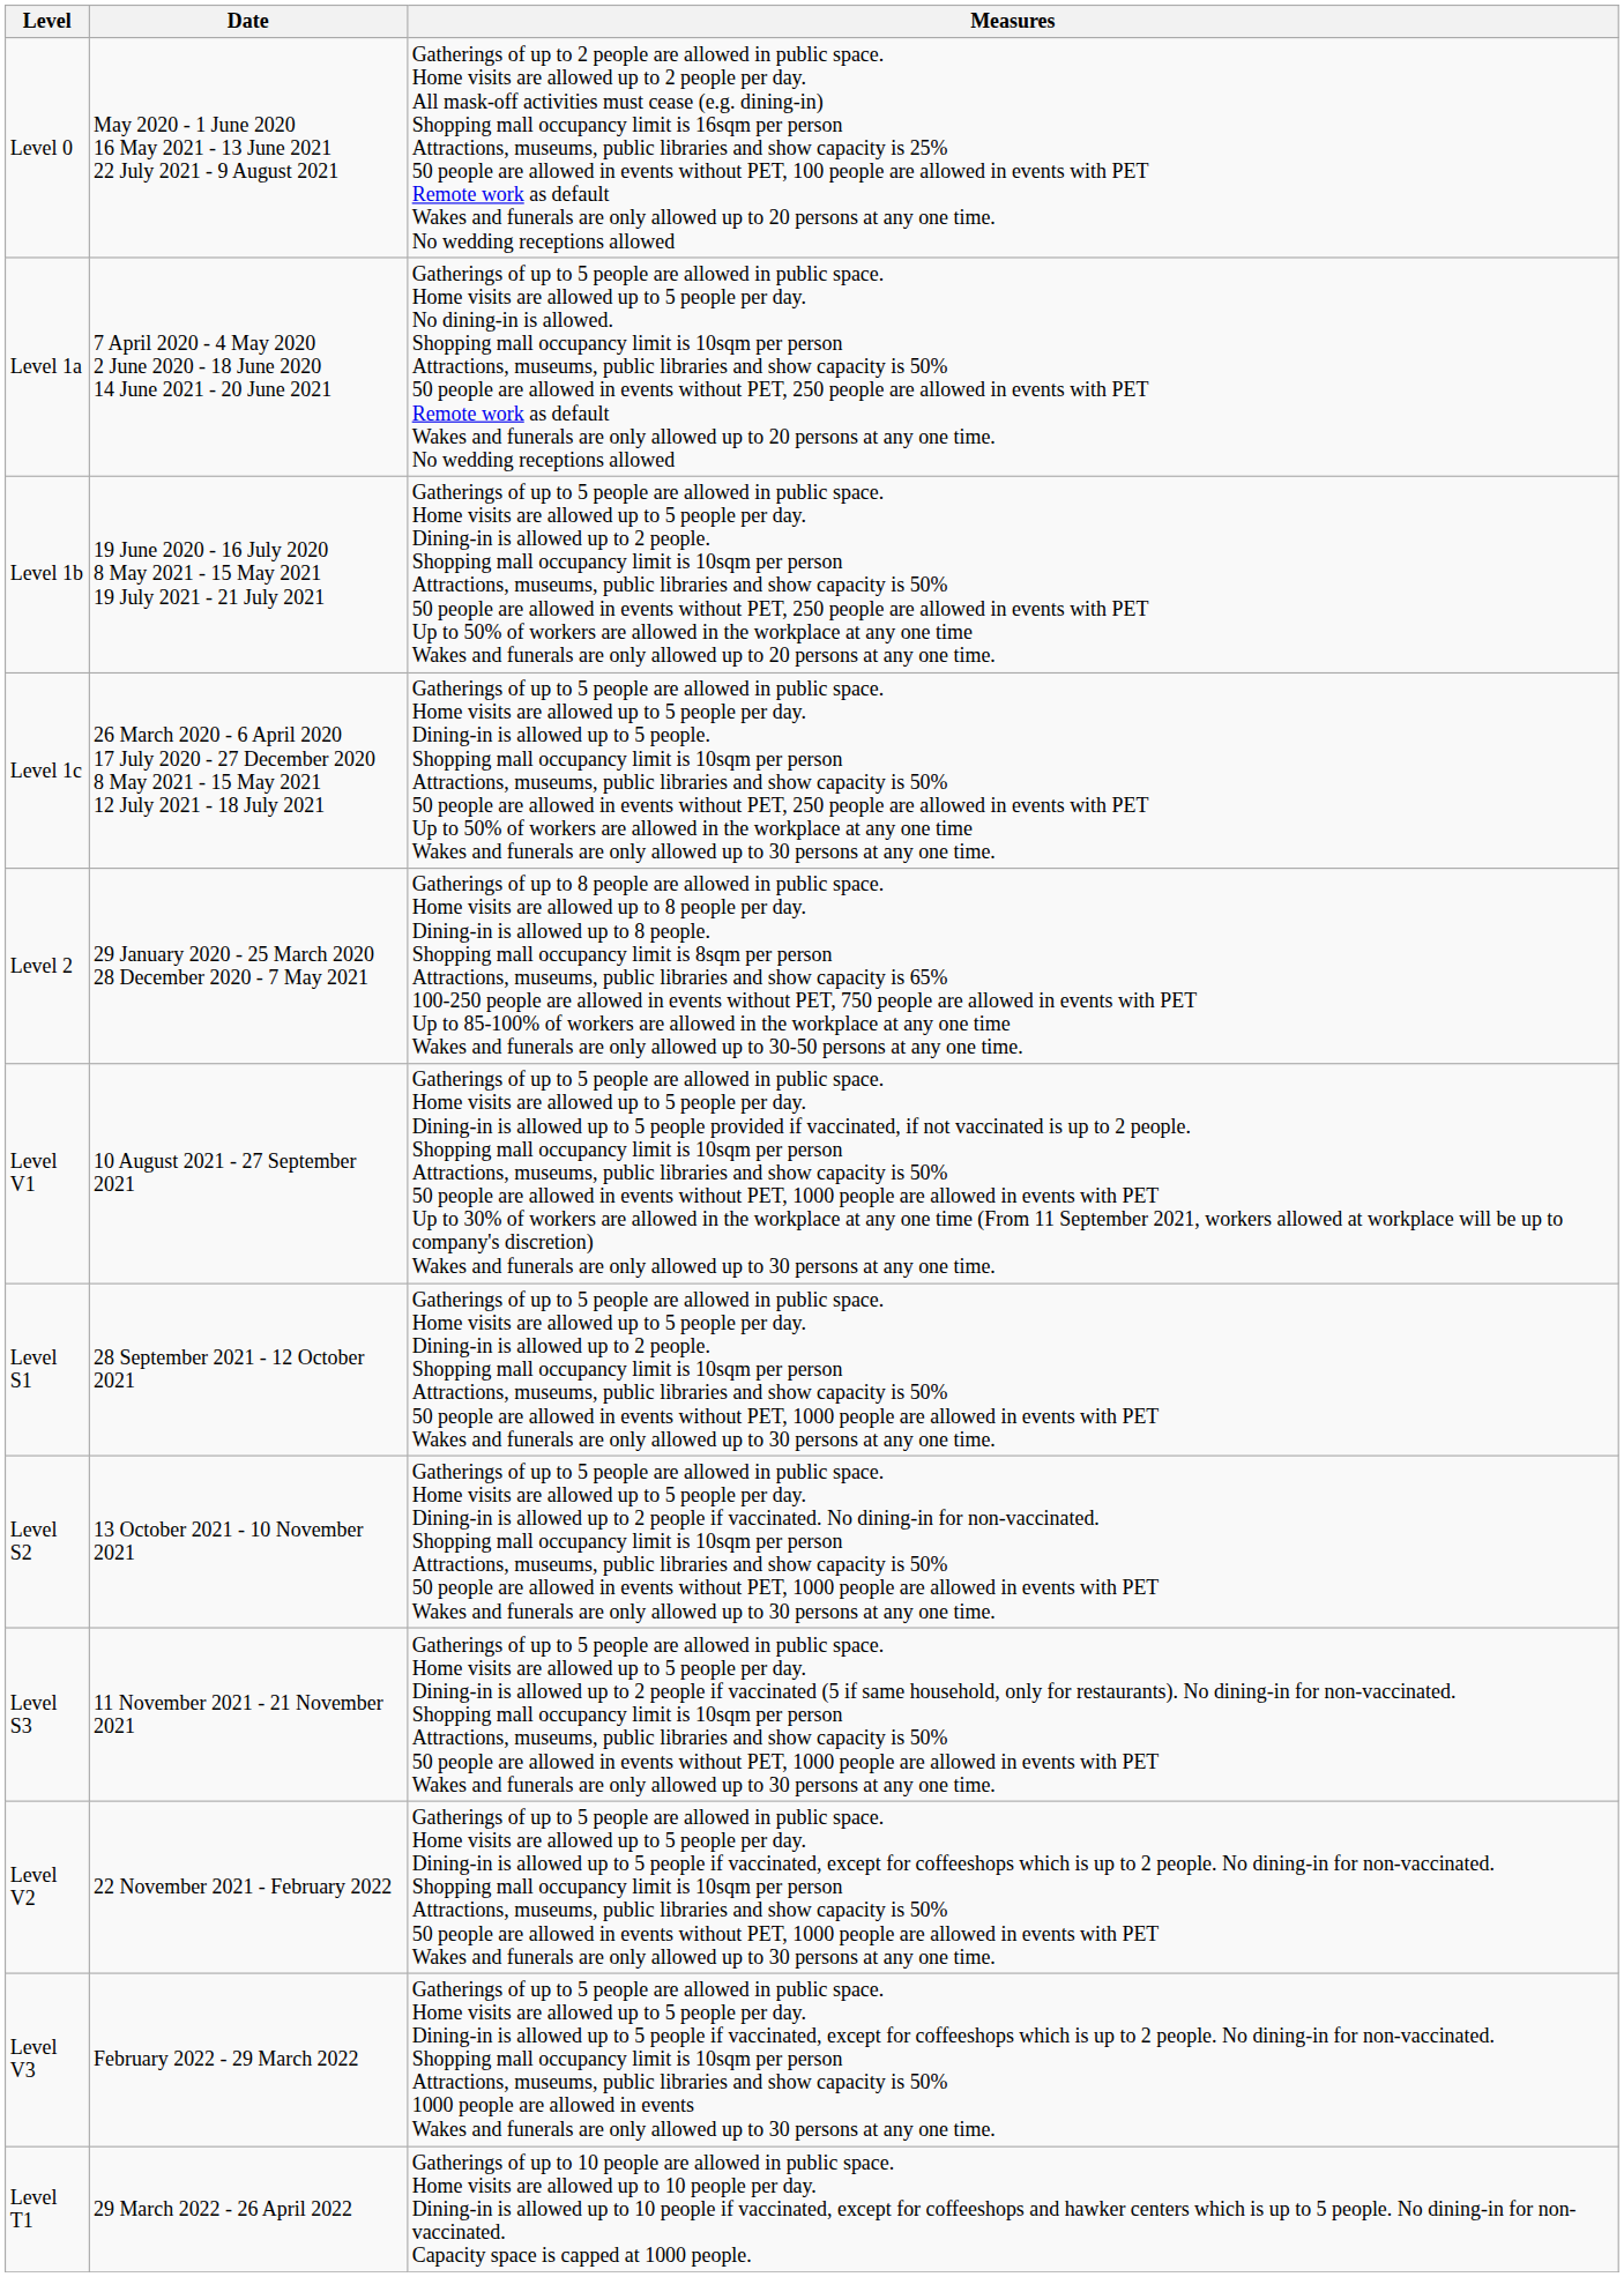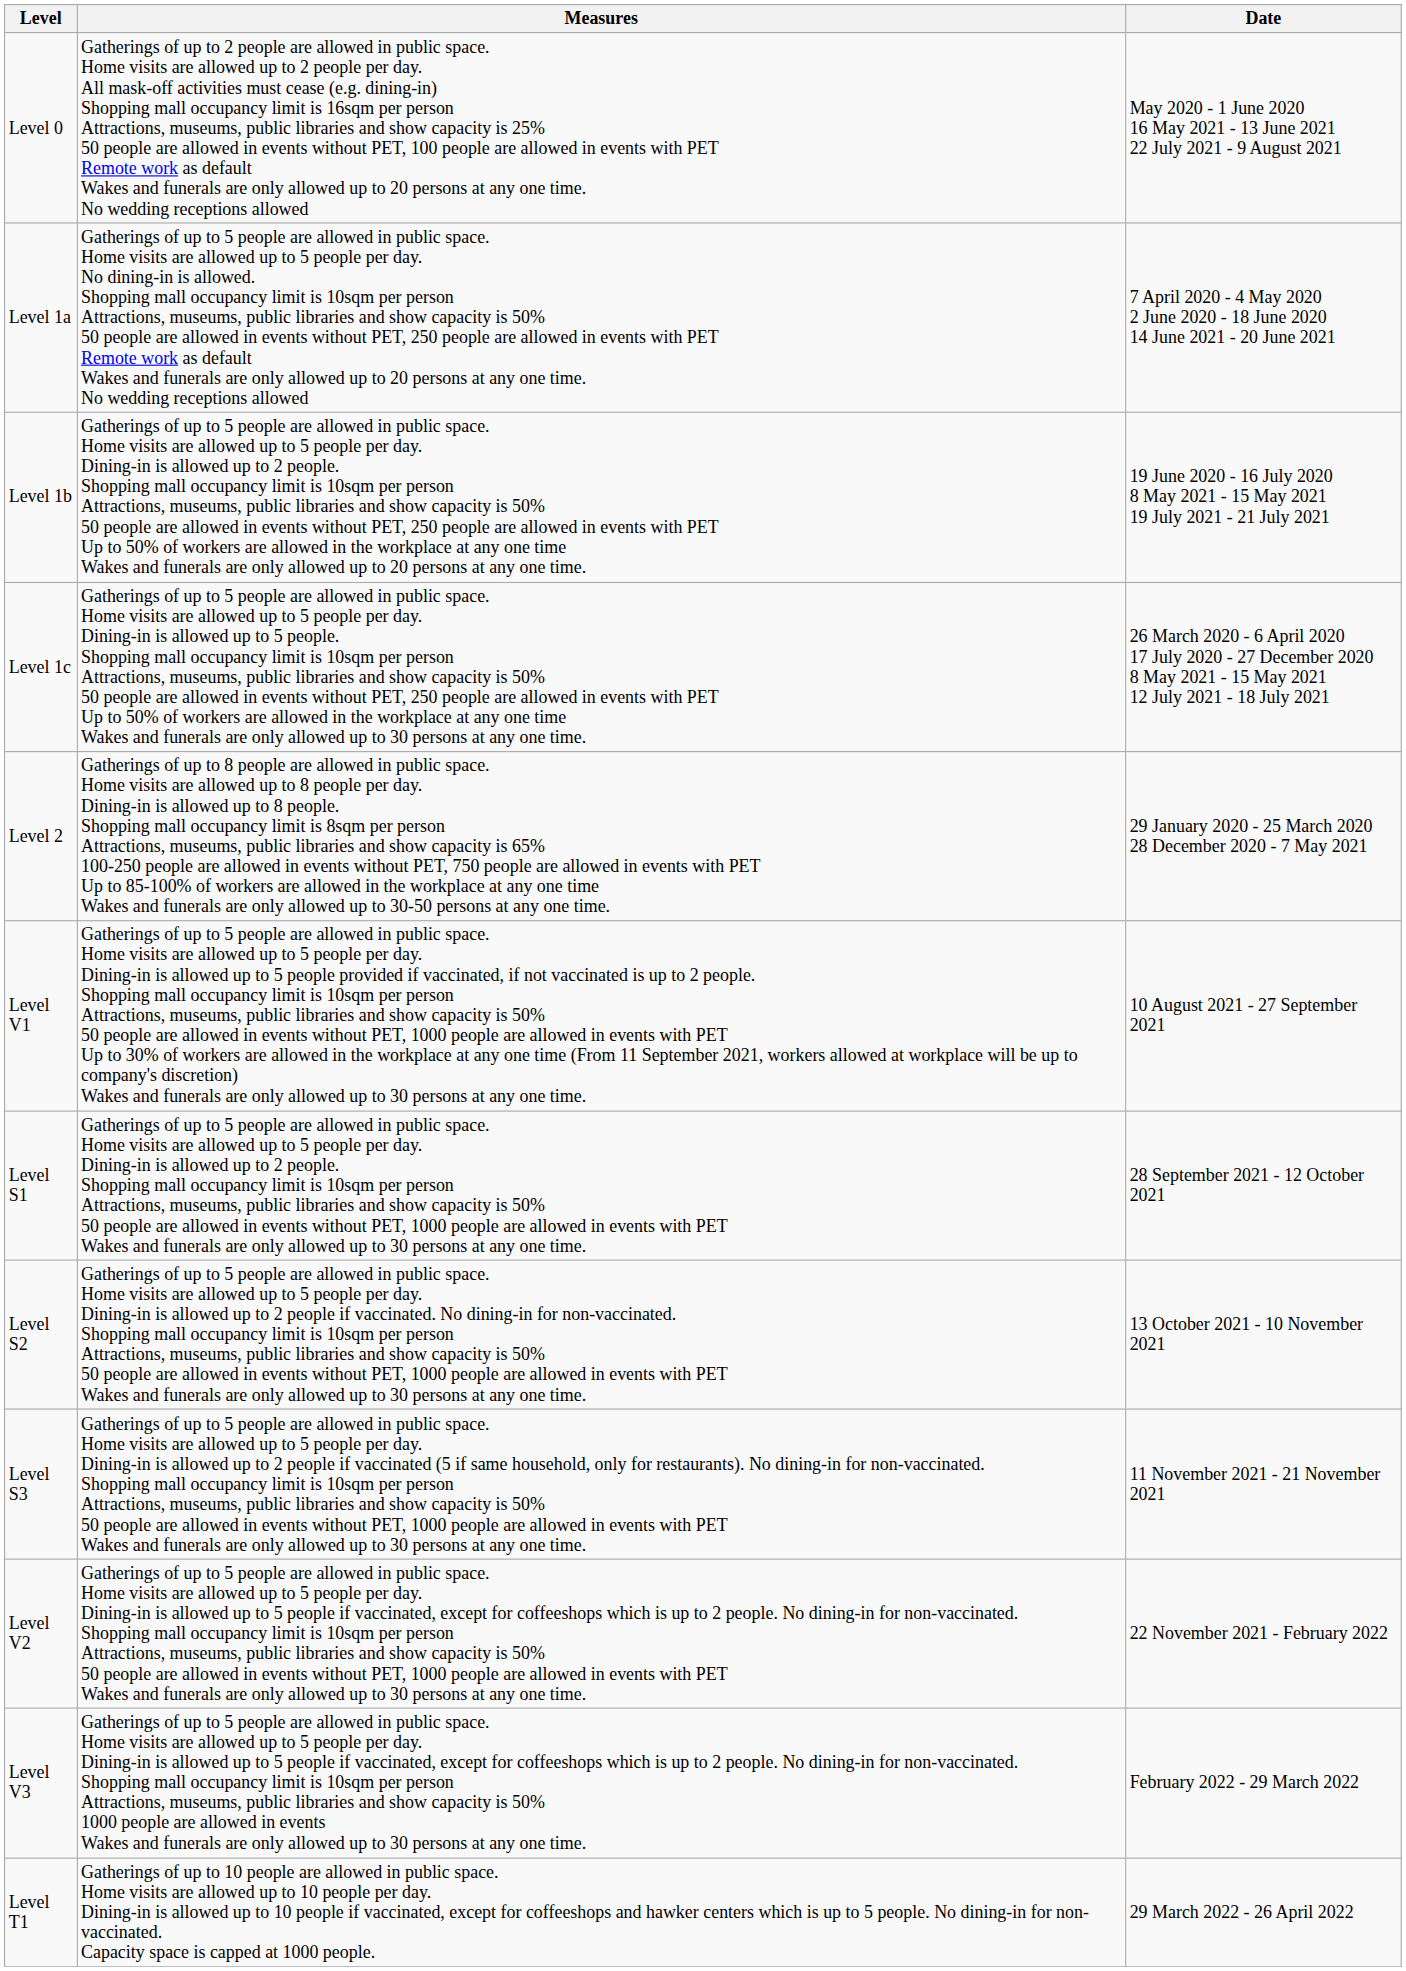columns swapped: Measures <-> Date
